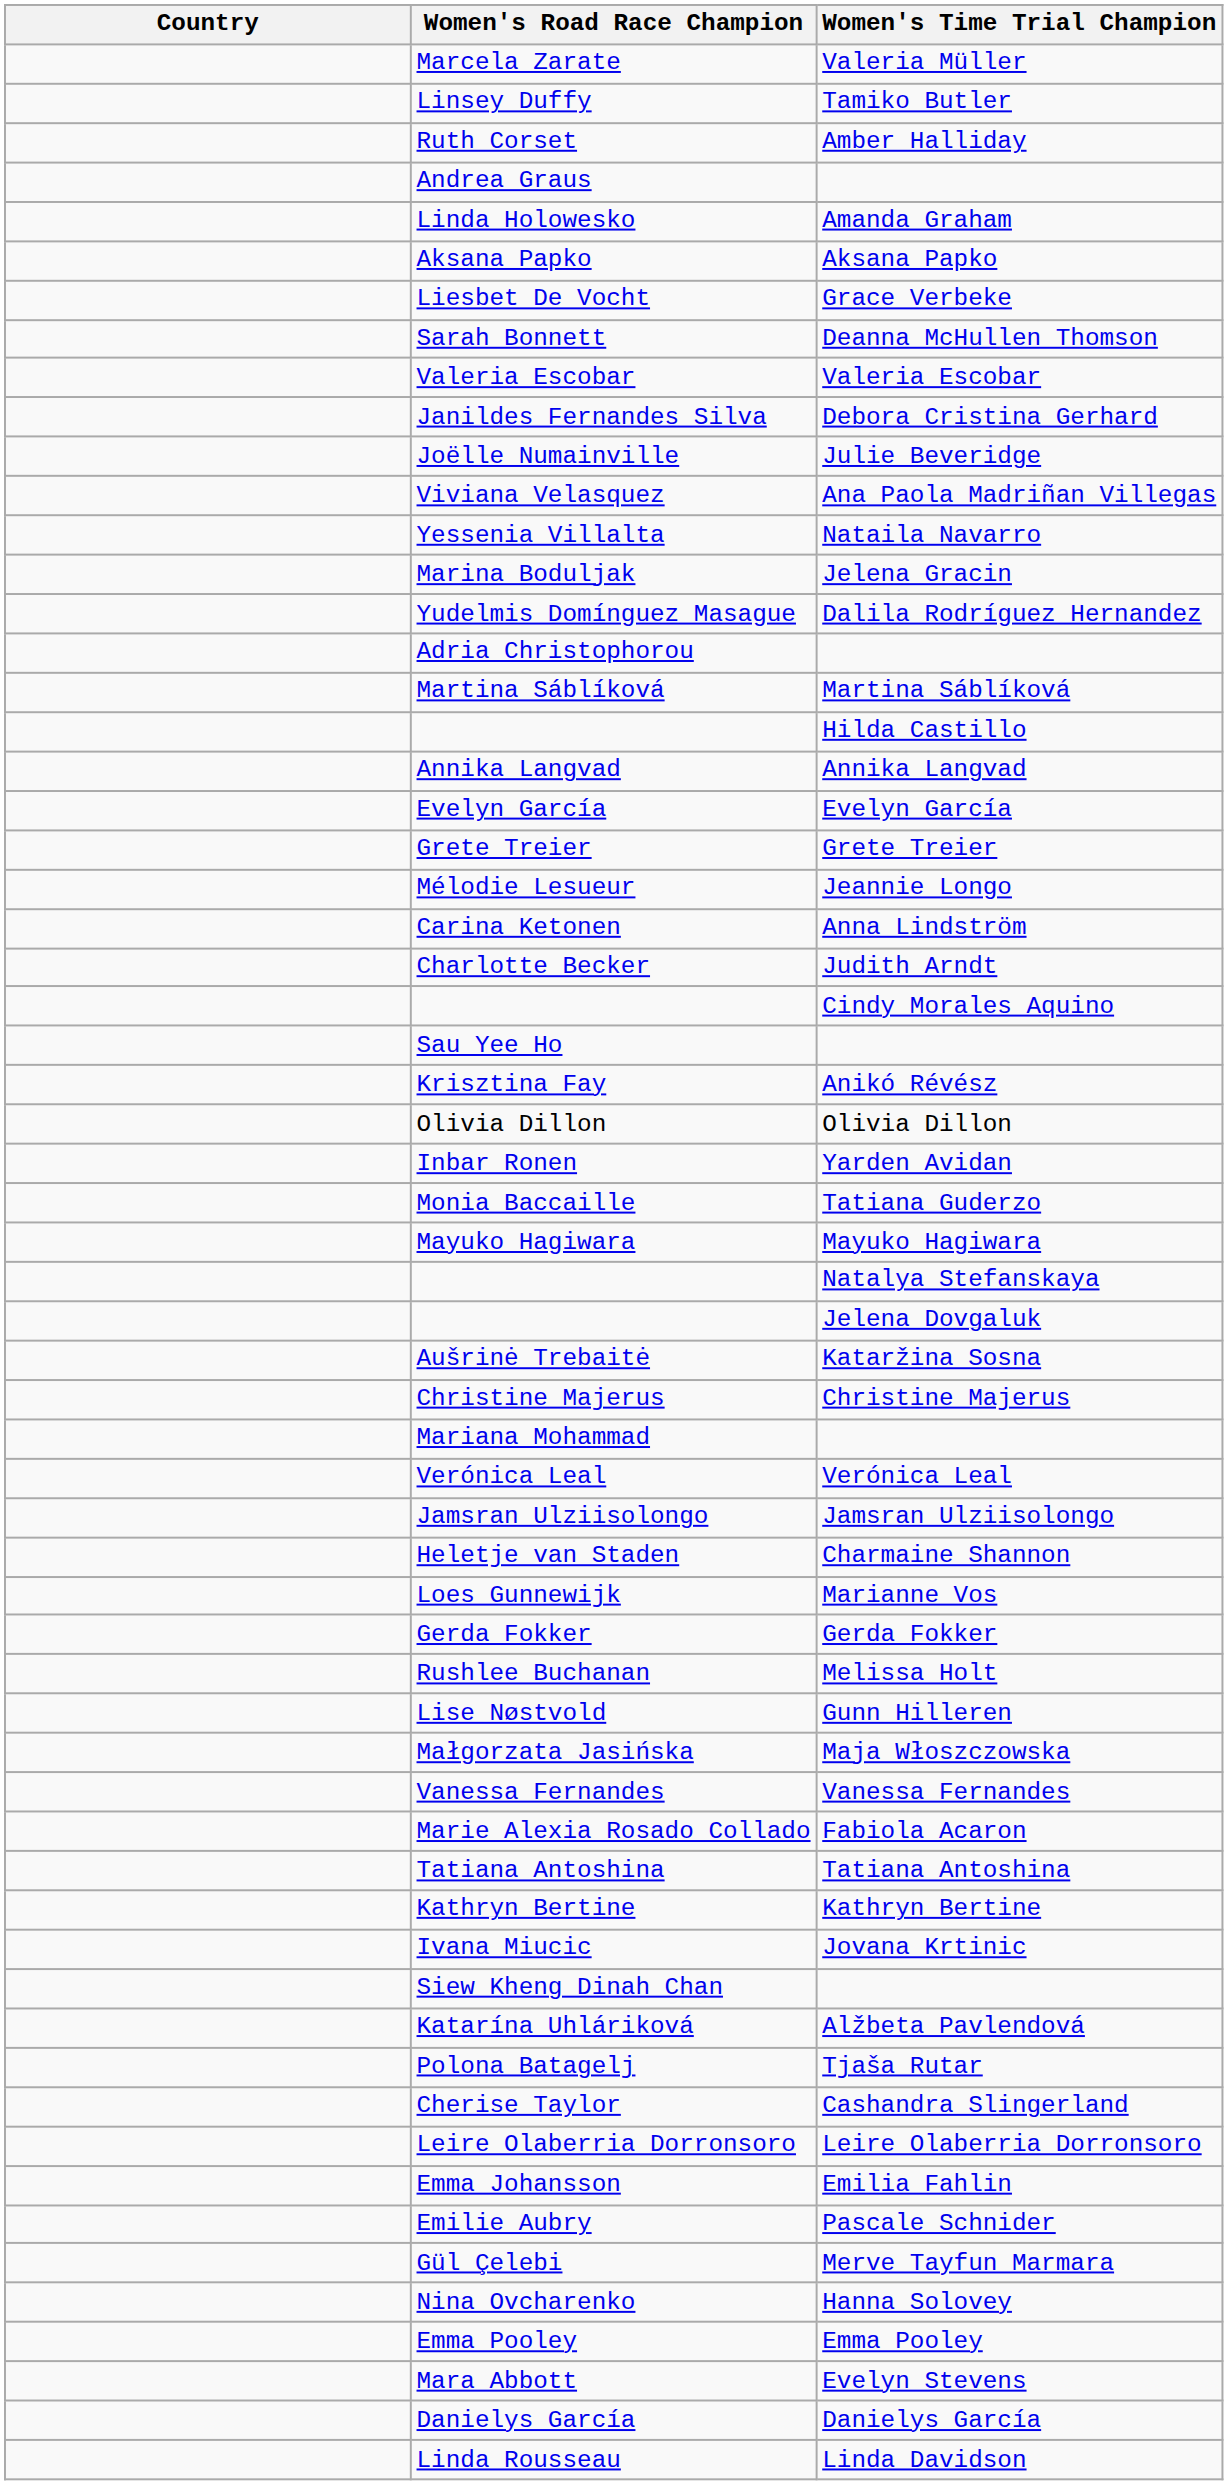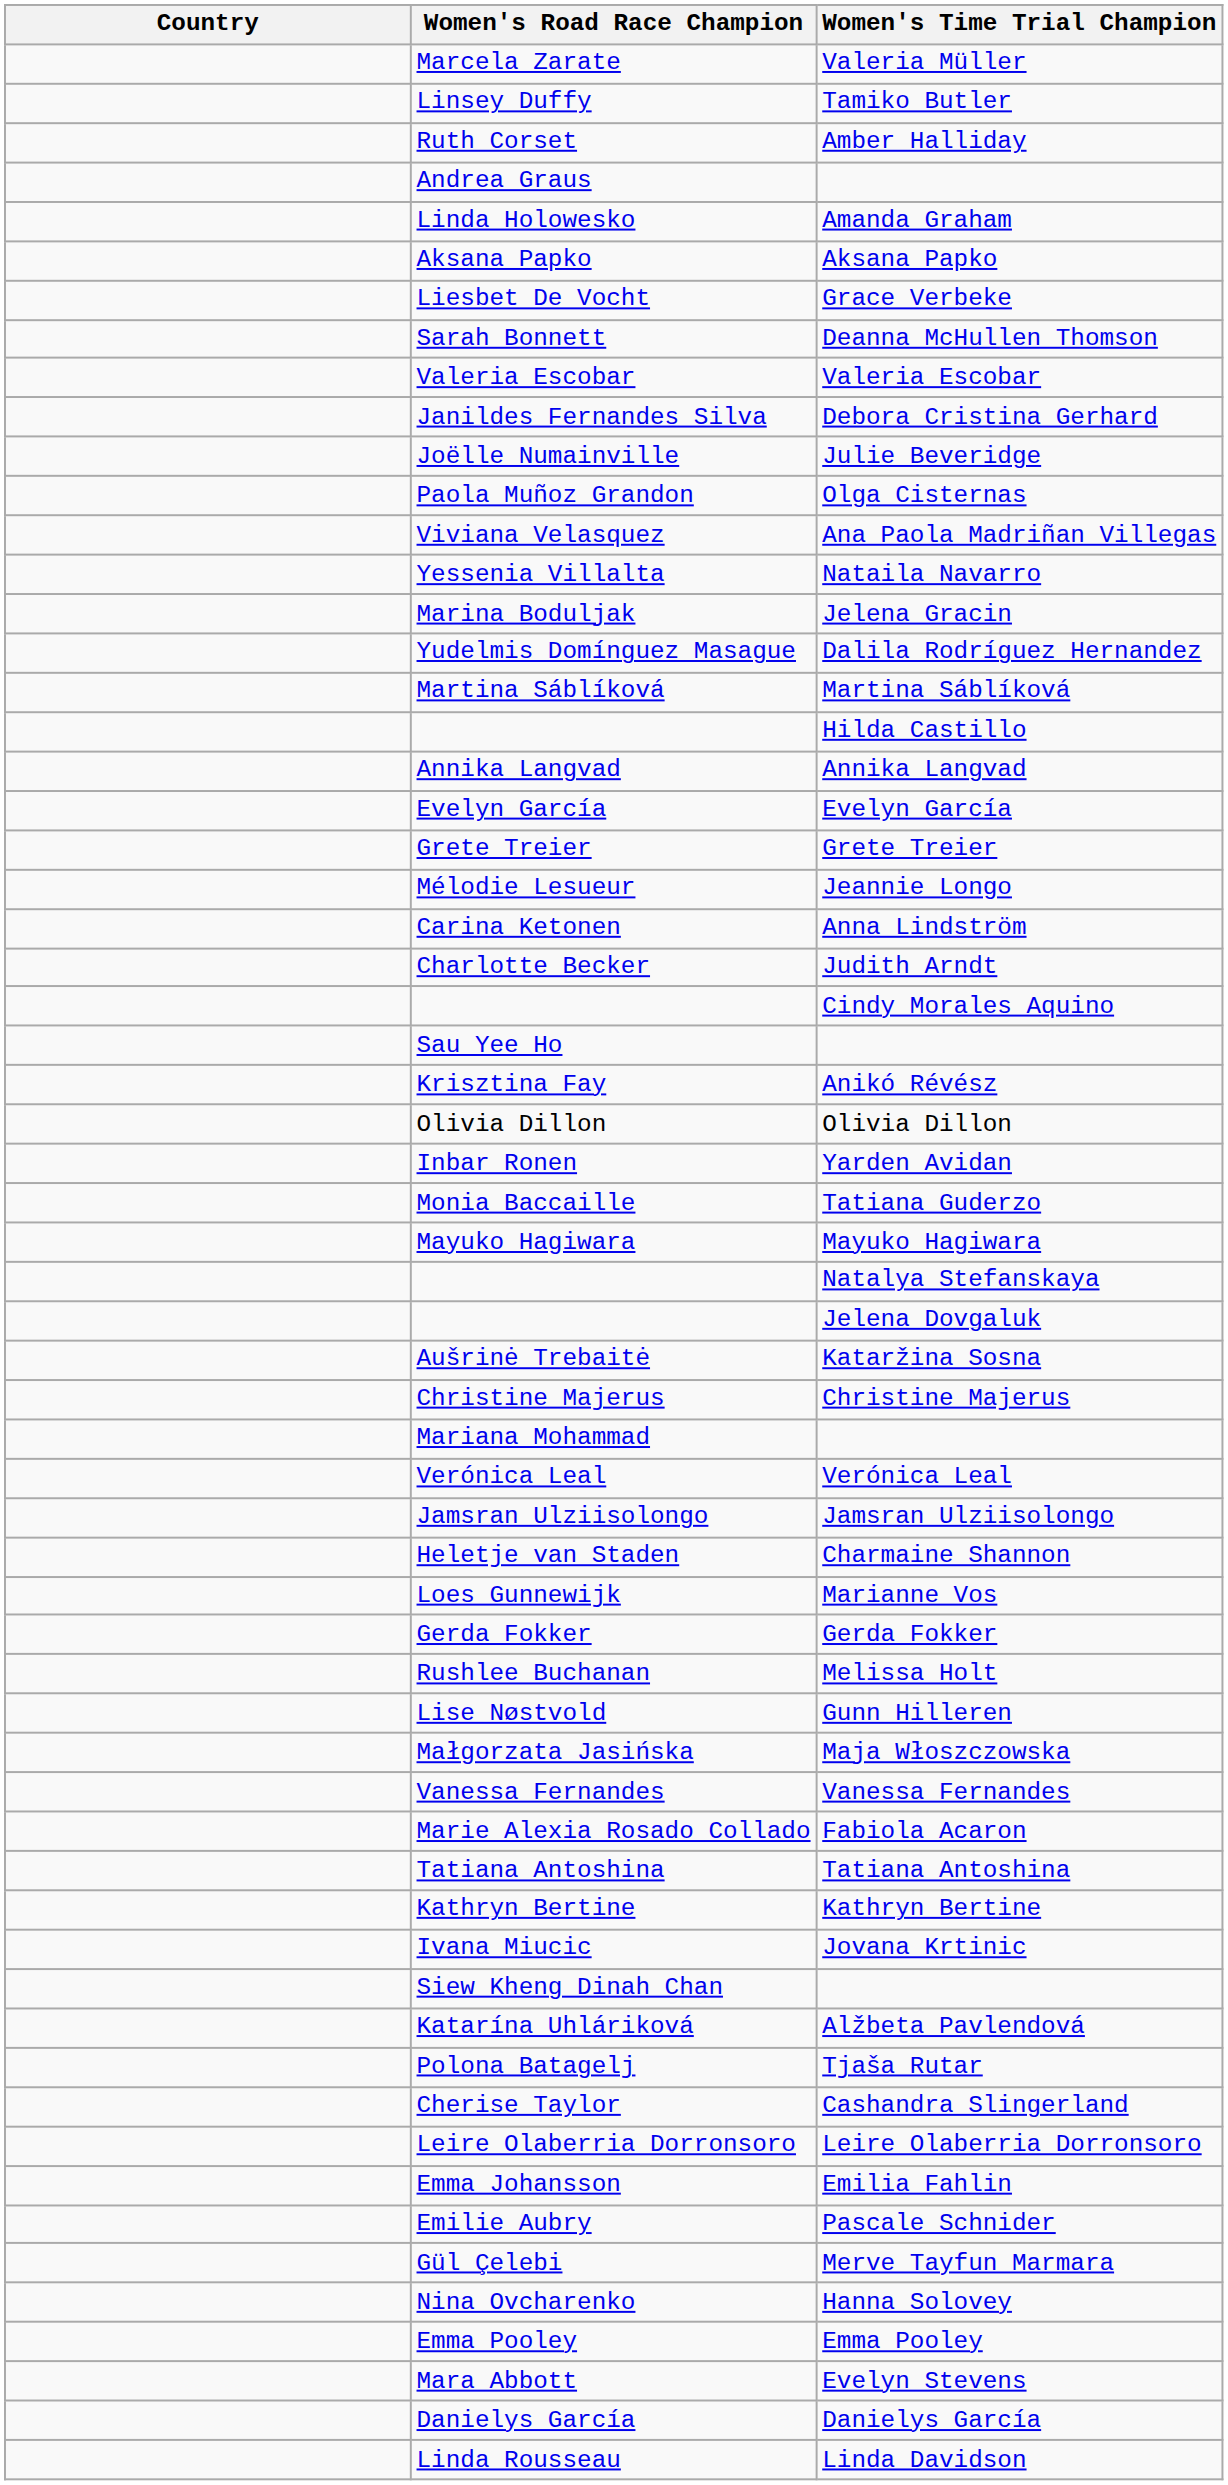+ row: Paola Muñoz Grandon | Olga Cisternas
- row: Adria Christophorou
